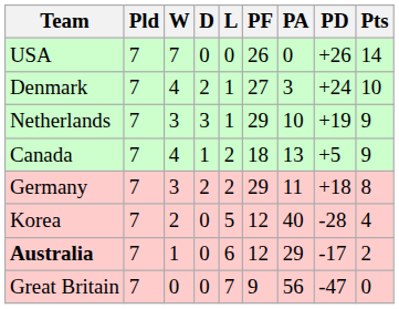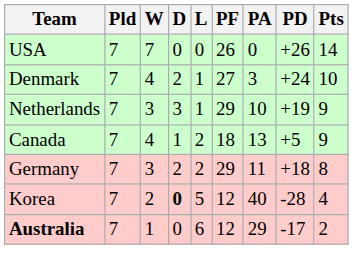Korea | D: normal -> bold
- row: Great Britain | 7 | 0 | 0 | 7 | 9 | 56 | -47 | 0
